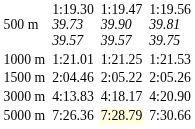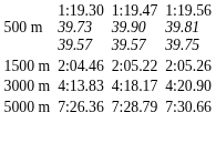- row: 1000 m | 1:21.01 | 1:21.25 | 1:21.53
5000 m | column 5: lightyellow background -> no background
